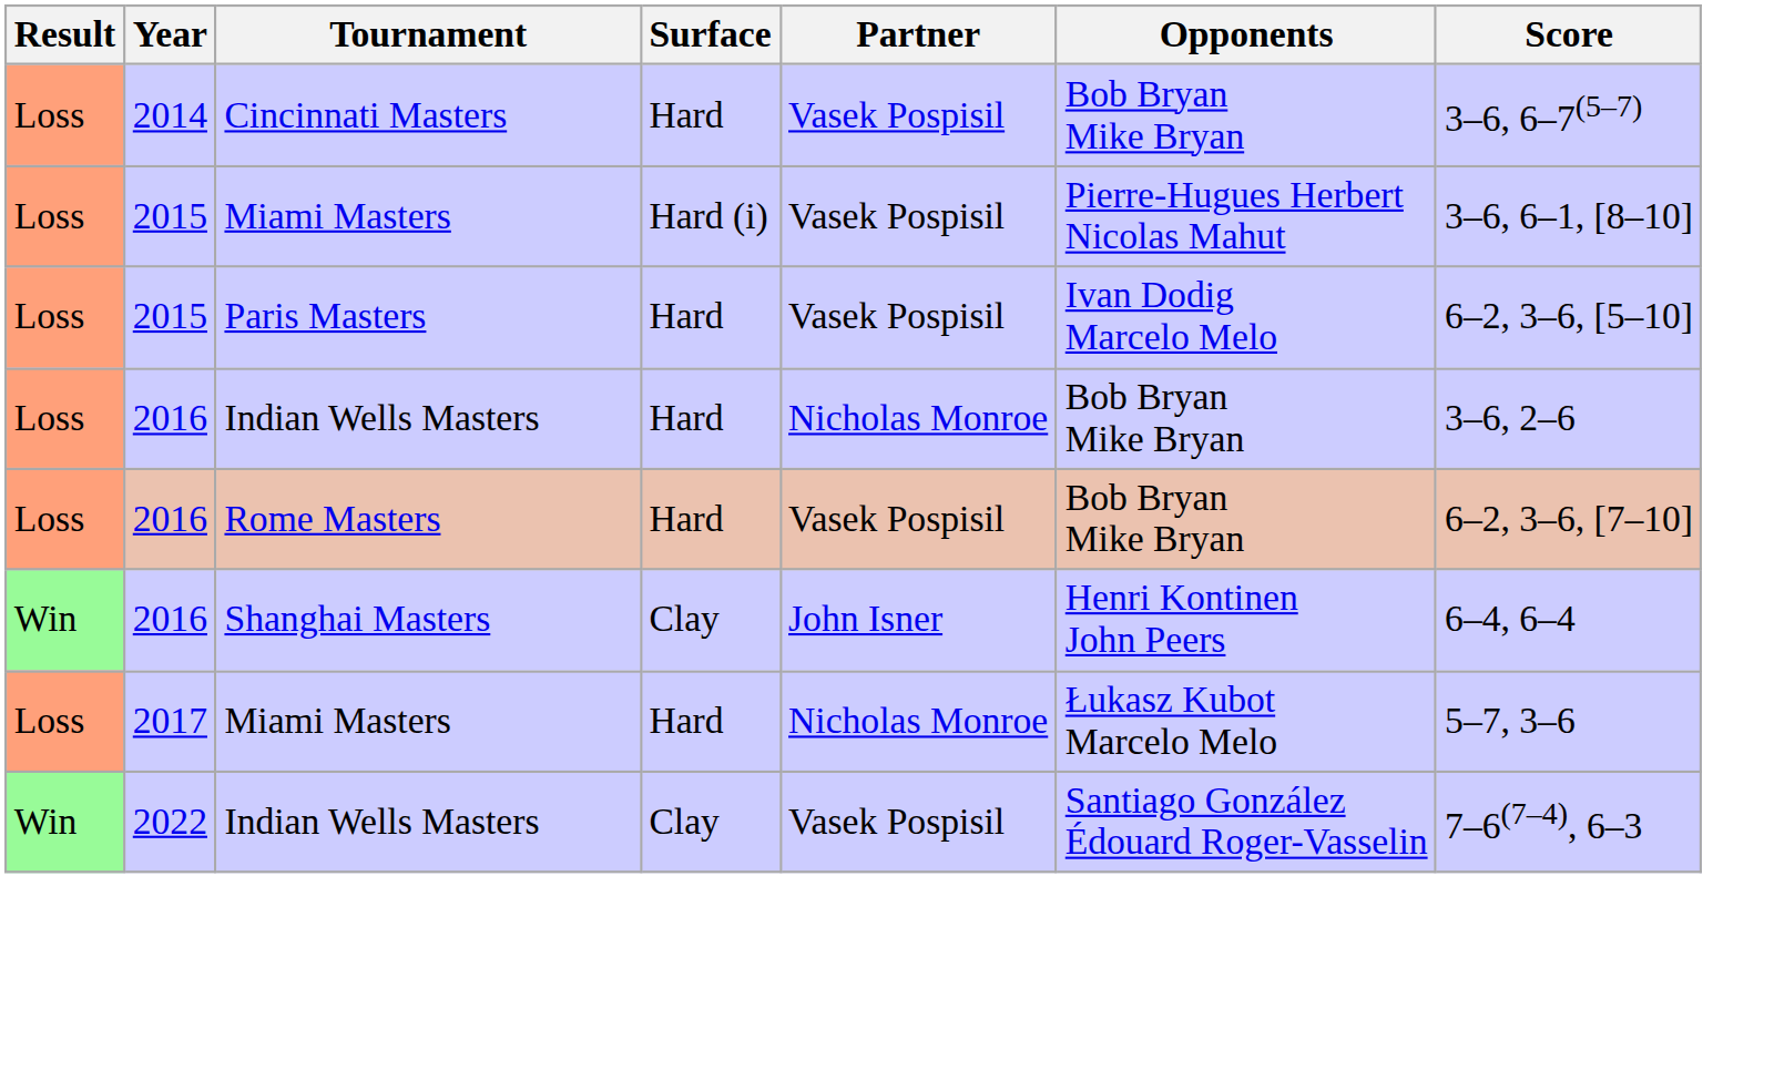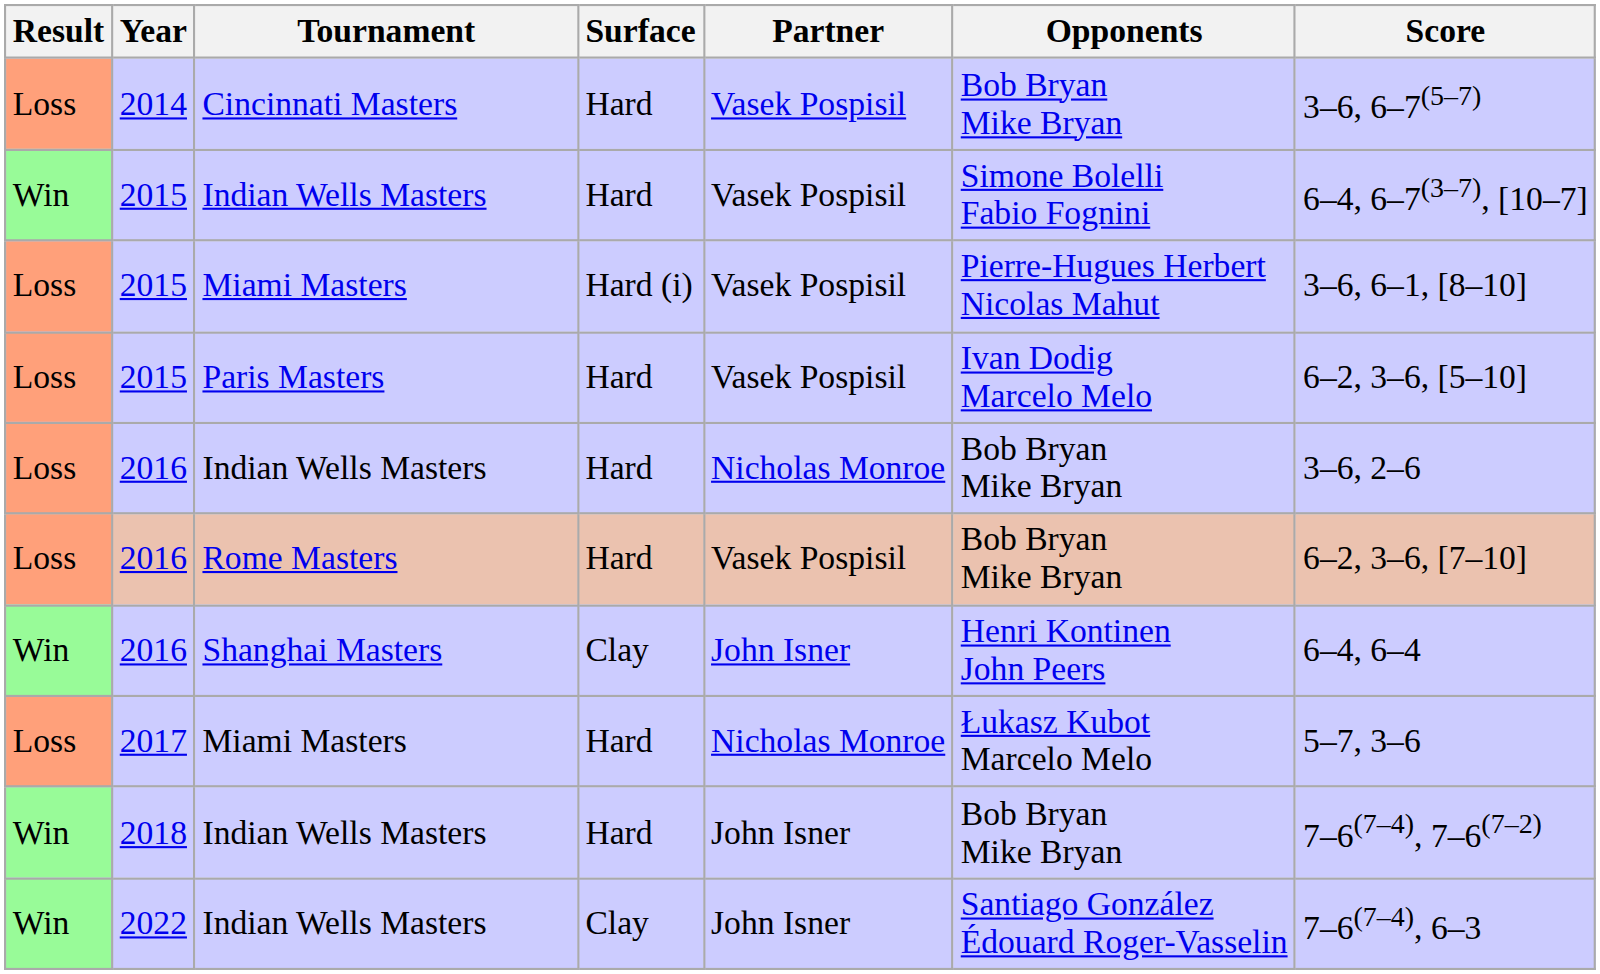+ row: Win | 2015 | Indian Wells Masters | Hard | Vasek Pospisil | Simone Bolelli Fabio Fognini | 6–4, 6–7(3–7), [10–7]
+ row: Win | 2018 | Indian Wells Masters | Hard | John Isner | Bob Bryan Mike Bryan | 7–6(7–4), 7–6(7–2)
2022 | Partner: Vasek Pospisil -> John Isner
